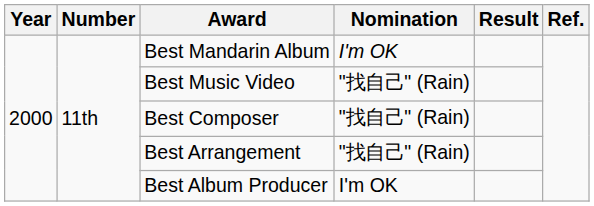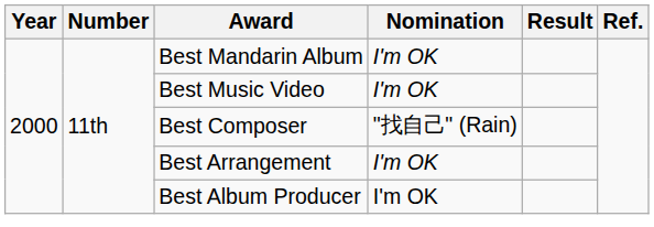Best Music Video | Nomination: "找自己" (Rain) -> I'm OK
Best Arrangement | Nomination: "找自己" (Rain) -> I'm OK
